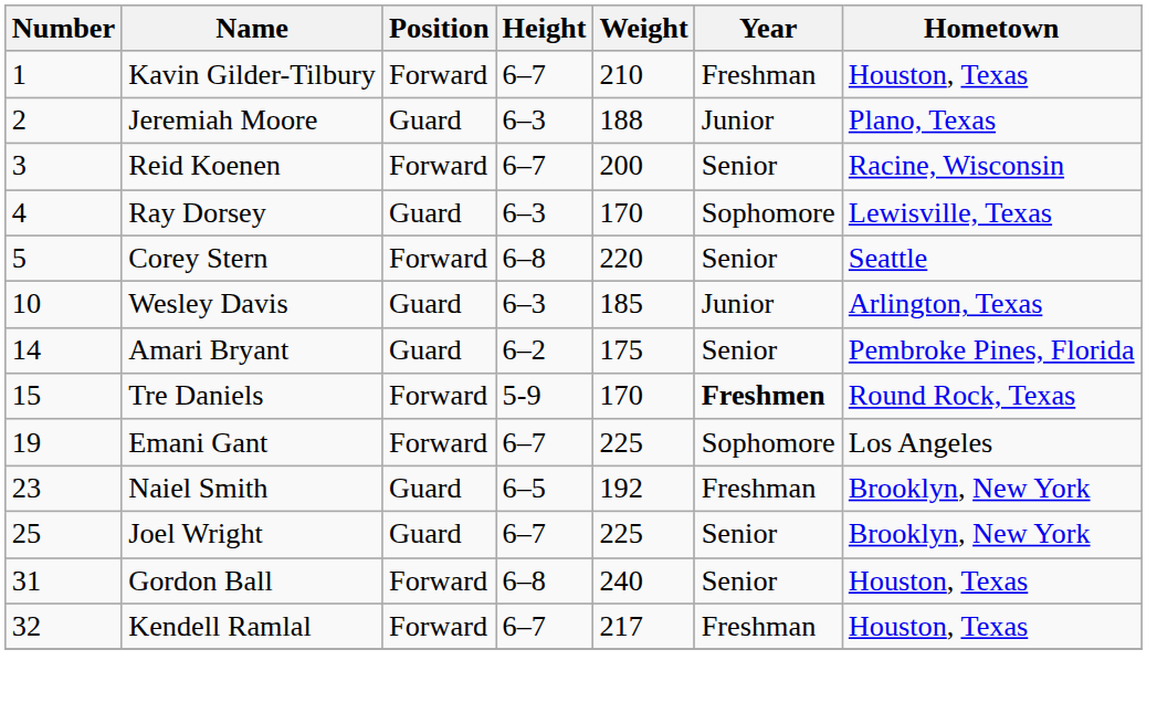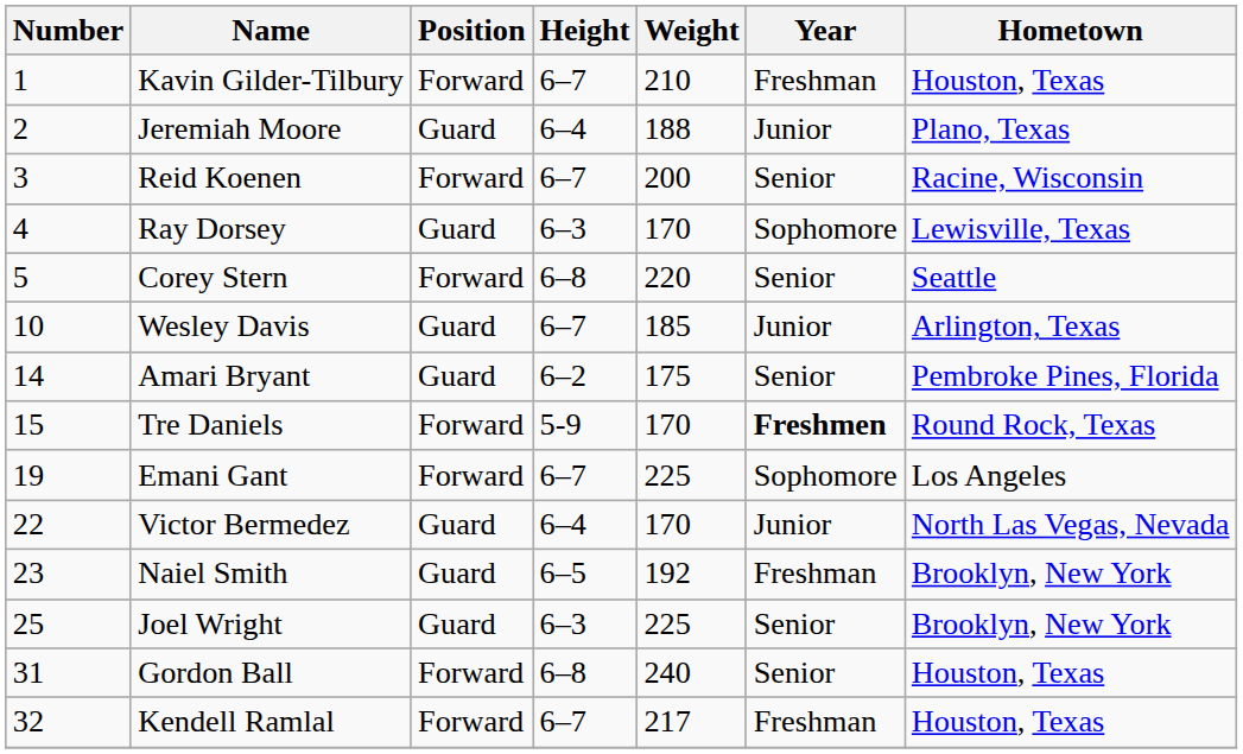Jeremiah Moore | Height: 6–3 -> 6–4
Wesley Davis | Height: 6–3 -> 6–7
+ row: 22 | Victor Bermedez | Guard | 6–4 | 170 | Junior | North Las Vegas, Nevada
Joel Wright | Height: 6–7 -> 6–3
